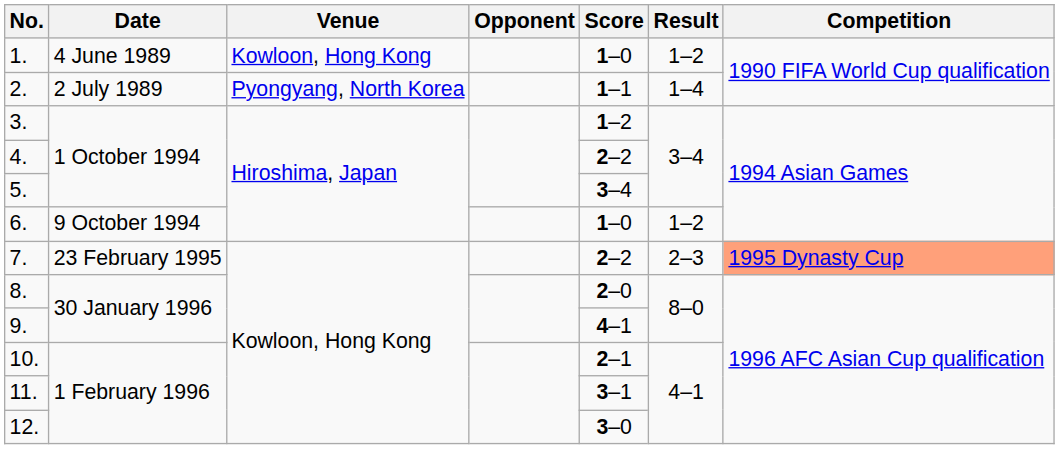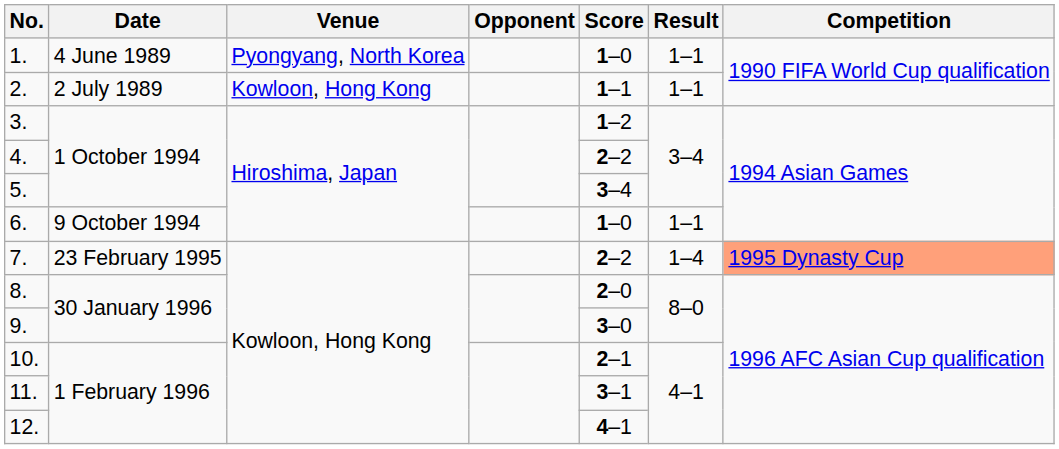1. | Venue: Kowloon, Hong Kong -> Pyongyang, North Korea
1. | Result: 1–2 -> 1–1
2. | Venue: Pyongyang, North Korea -> Kowloon, Hong Kong
2. | Result: 1–4 -> 1–1
6. | Result: 1–2 -> 1–1
7. | Result: 2–3 -> 1–4
9. | Score: 4–1 -> 3–0
12. | Score: 3–0 -> 4–1
